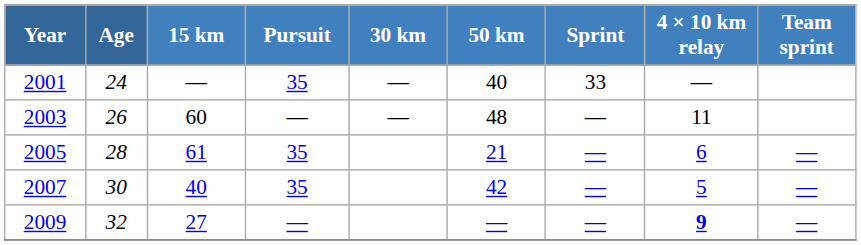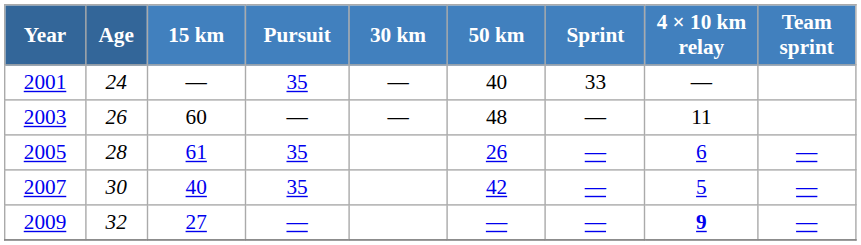2005 | 50 km: 21 -> 26
